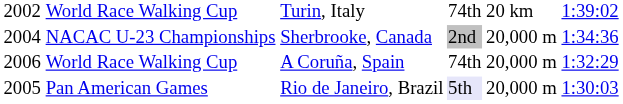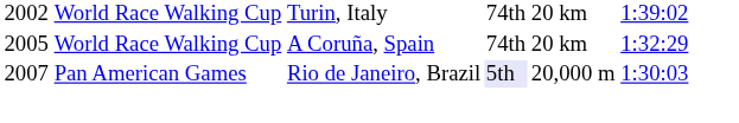- row: 2004 | NACAC U-23 Championships | Sherbrooke, Canada | 2nd | 20,000 m | 1:34:36
World Race Walking Cup / A Coruña, Spain | column 1: 2006 -> 2005
World Race Walking Cup / A Coruña, Spain | column 5: 20,000 m -> 20 km
Pan American Games | column 1: 2005 -> 2007
